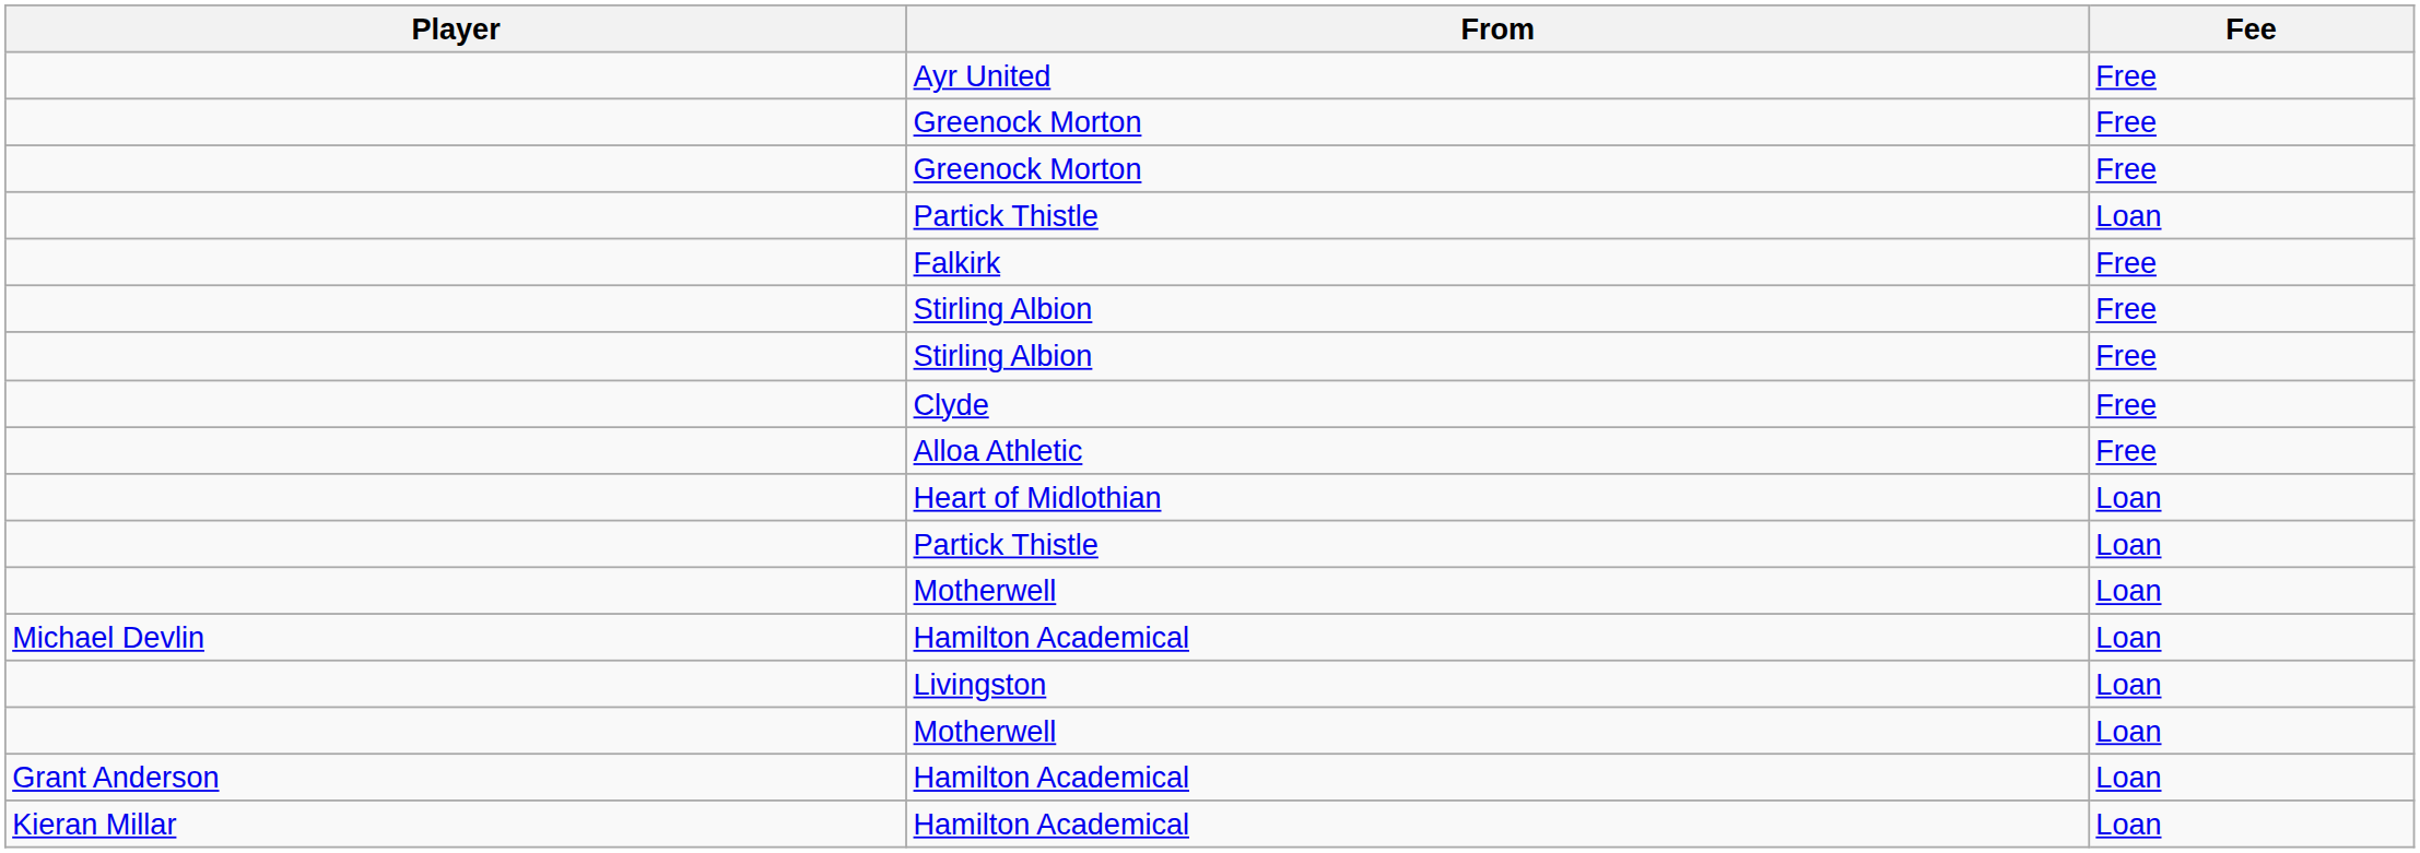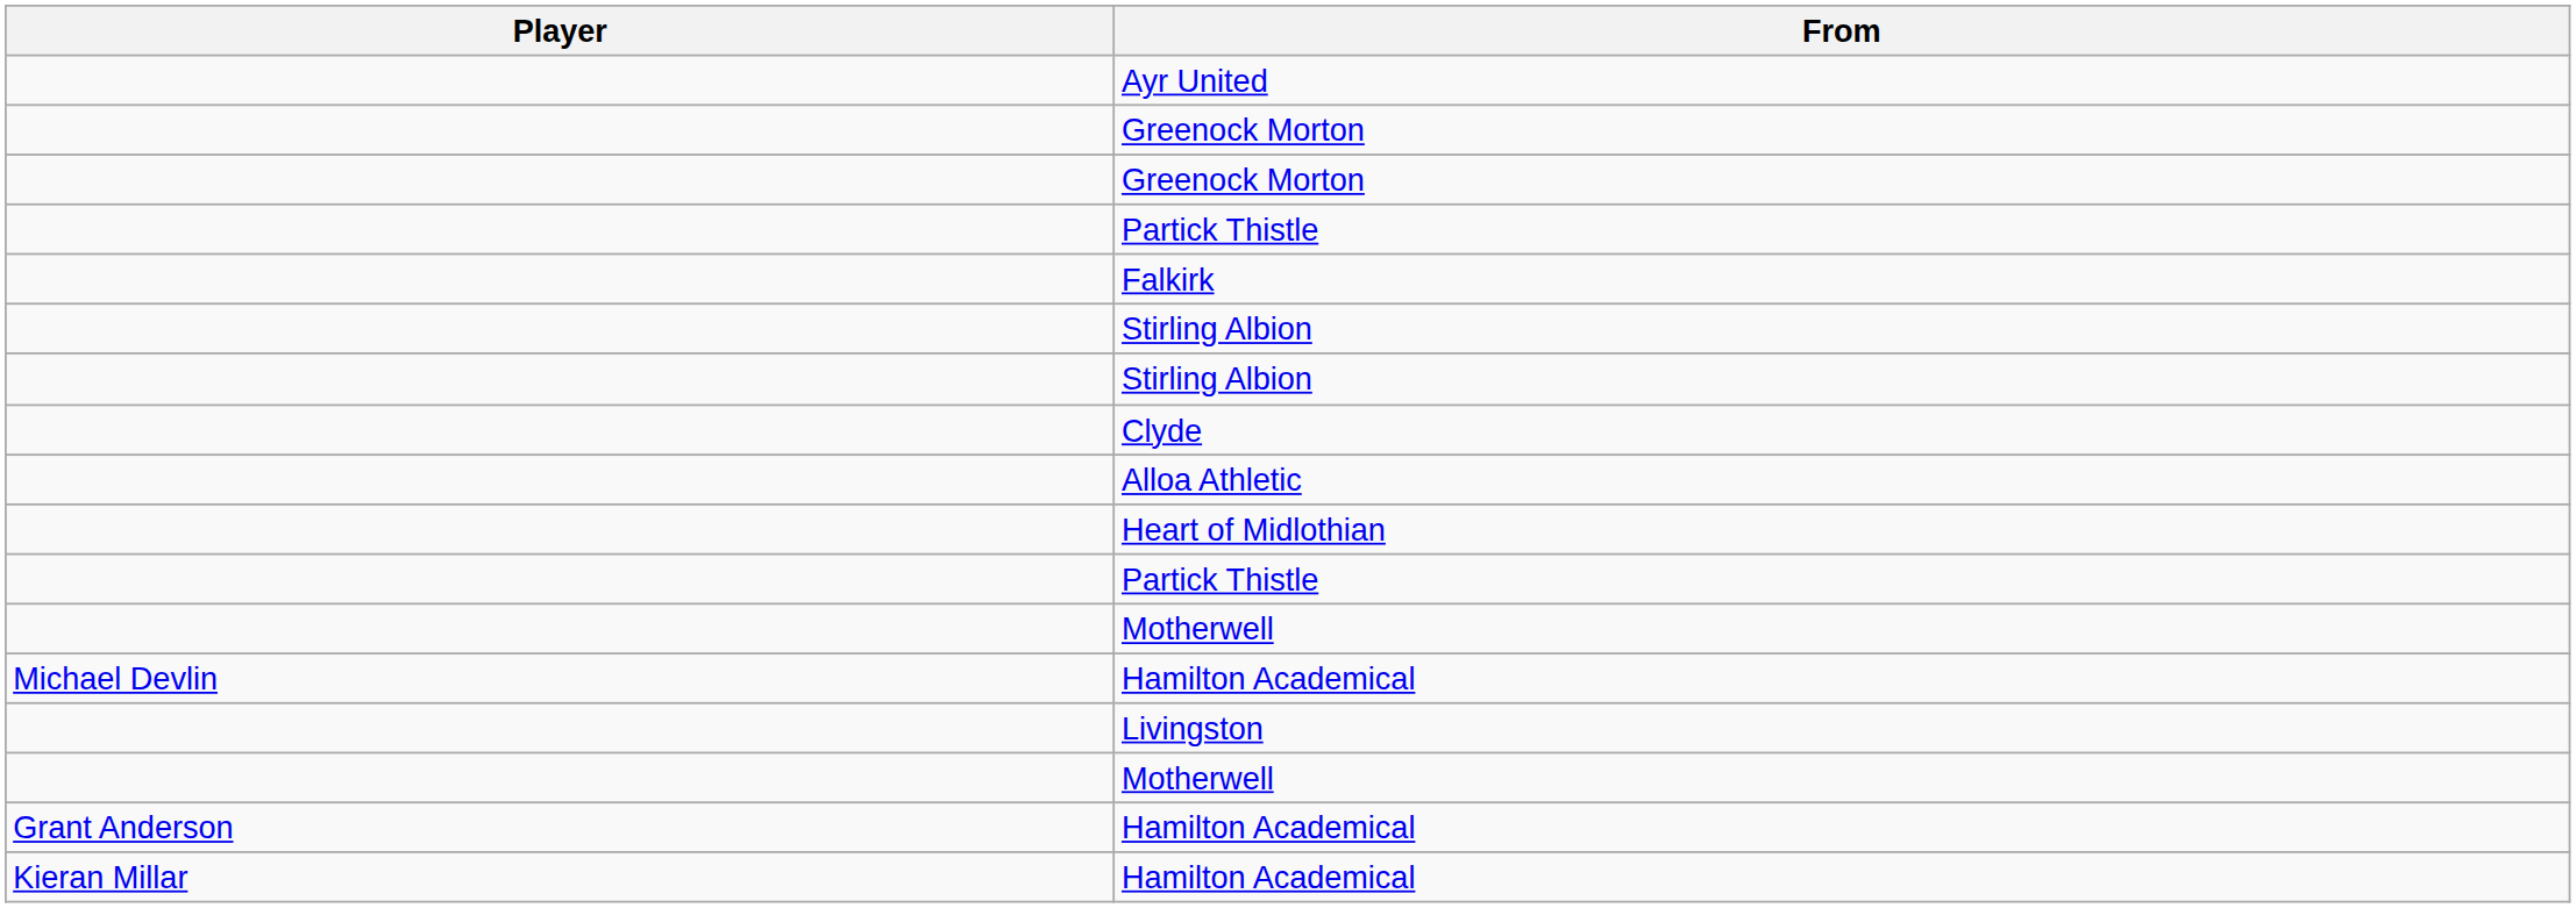- column: Fee | Free | Free | Free | Loan | Free | Free | Free | Free | Free | Loan | Loan | Loan | Loan | Loan | Loan | Loan | Loan
